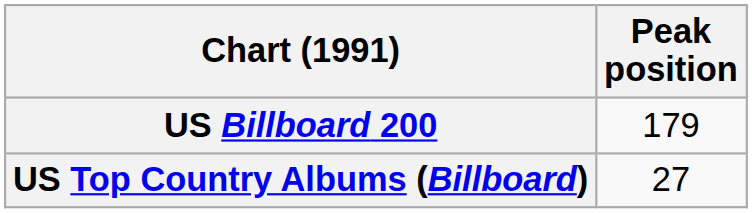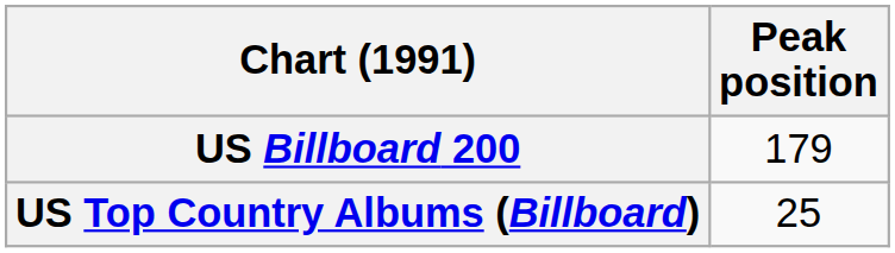US Top Country Albums (Billboard) | Peak position: 27 -> 25
